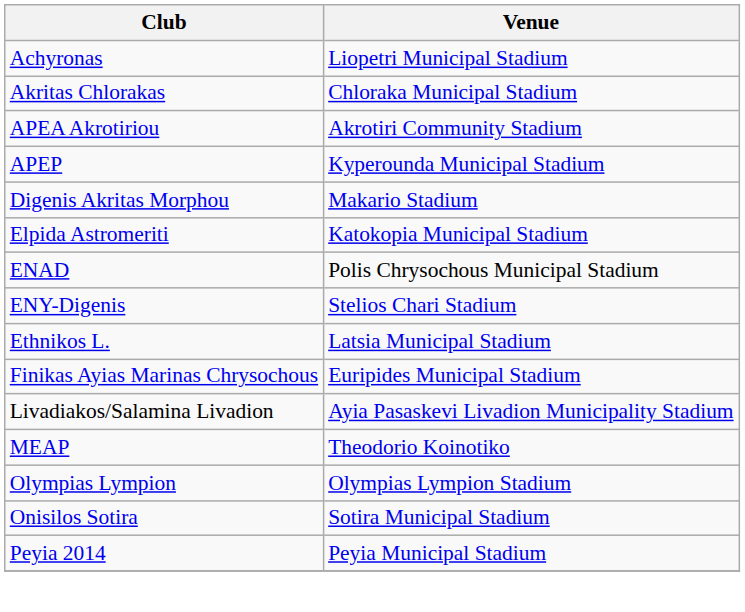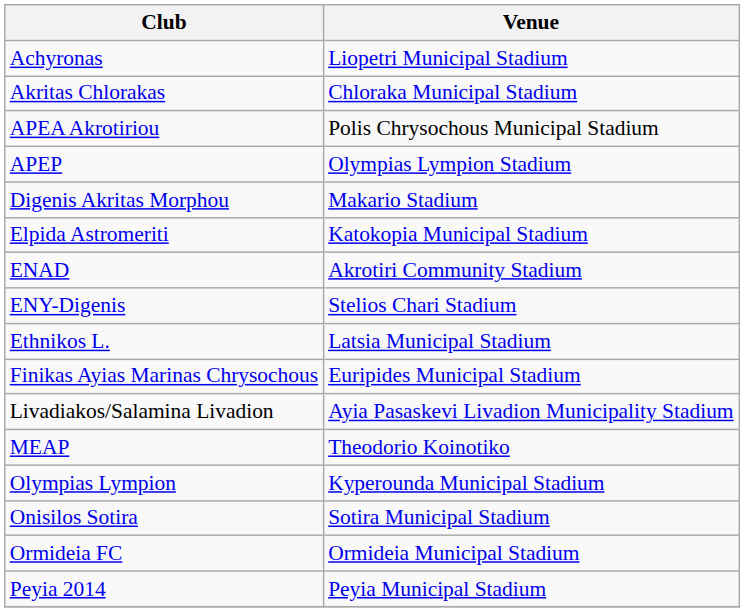APEA Akrotiriou | Venue: Akrotiri Community Stadium -> Polis Chrysochous Municipal Stadium
APEP | Venue: Kyperounda Municipal Stadium -> Olympias Lympion Stadium
ENAD | Venue: Polis Chrysochous Municipal Stadium -> Akrotiri Community Stadium
Olympias Lympion | Venue: Olympias Lympion Stadium -> Kyperounda Municipal Stadium
+ row: Ormideia FC | Ormideia Municipal Stadium
